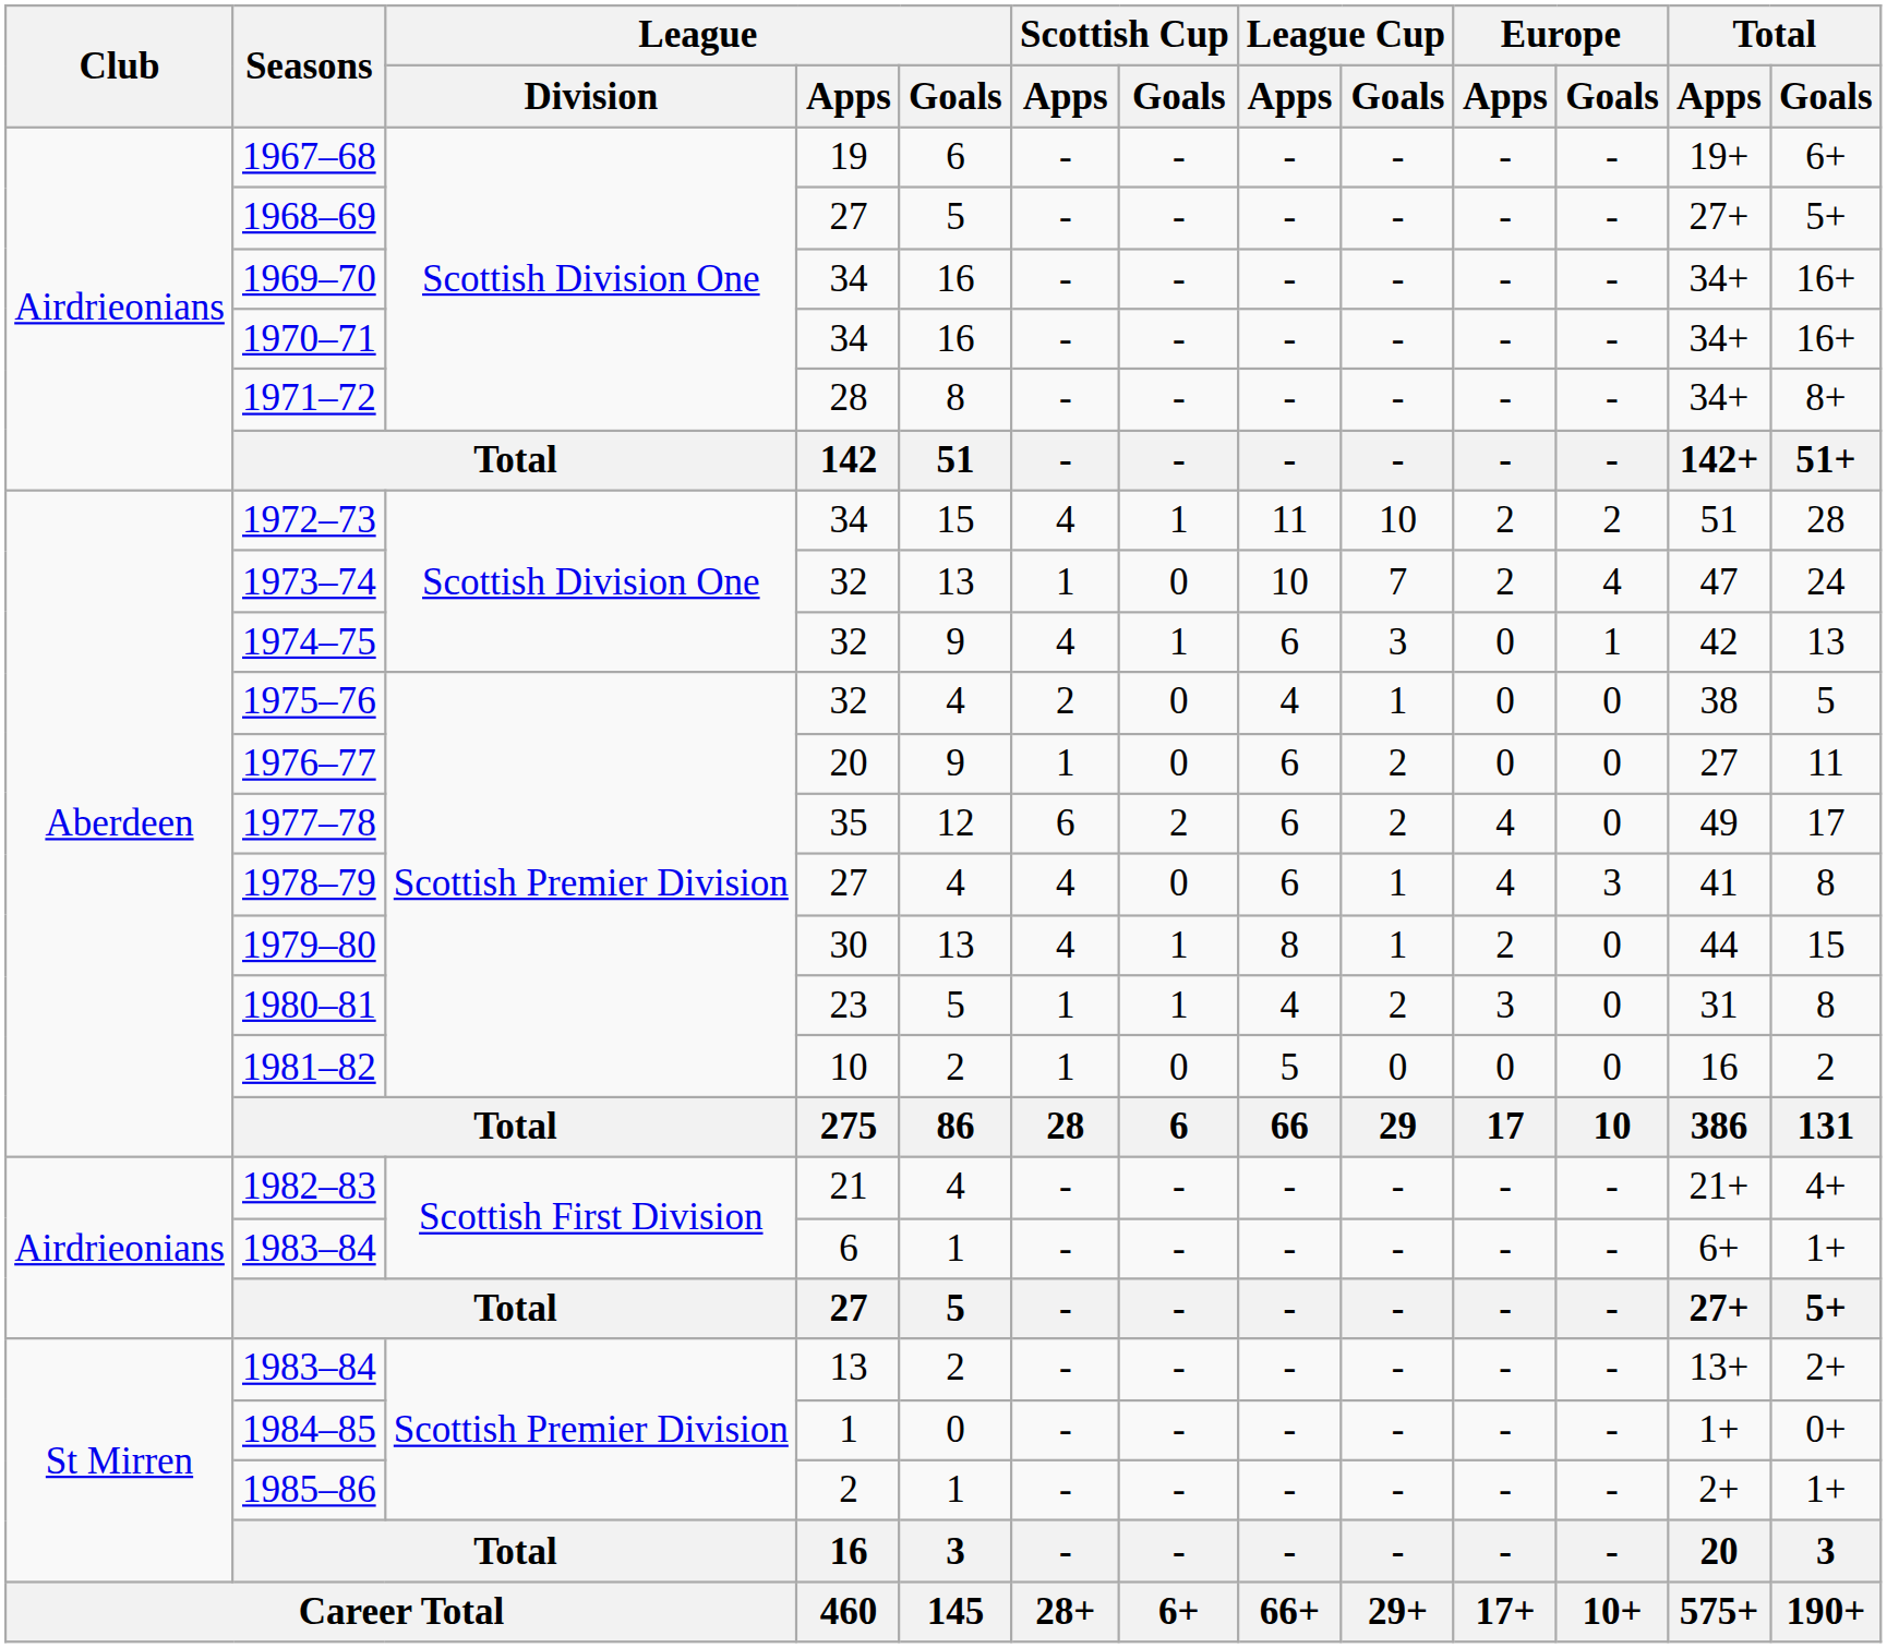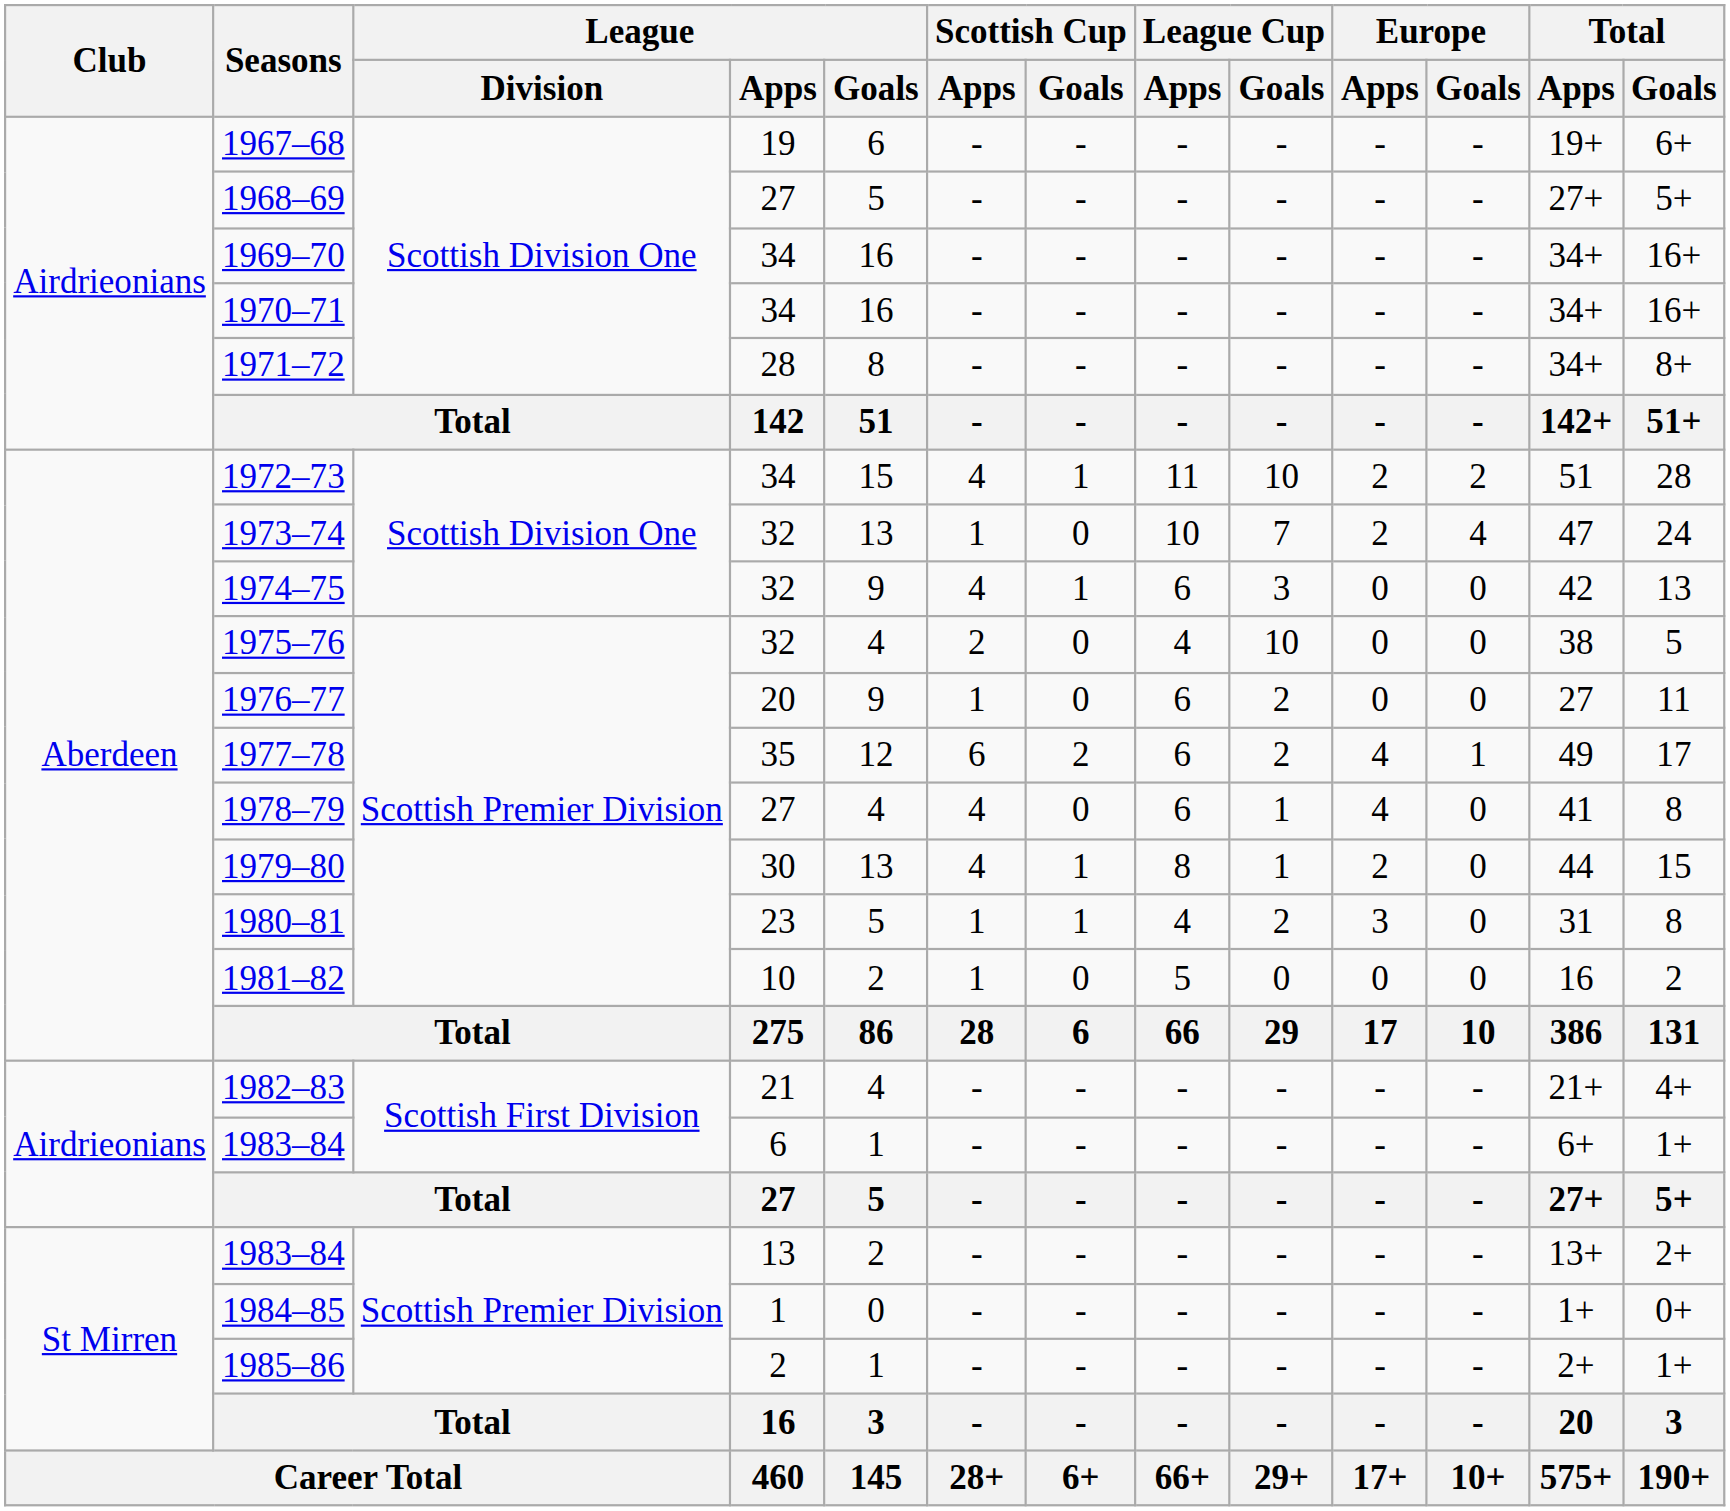1974–75 | Europe / Goals: 1 -> 0
1975–76 | League Cup / Goals: 1 -> 10
1977–78 | Europe / Goals: 0 -> 1
1978–79 | Europe / Goals: 3 -> 0
